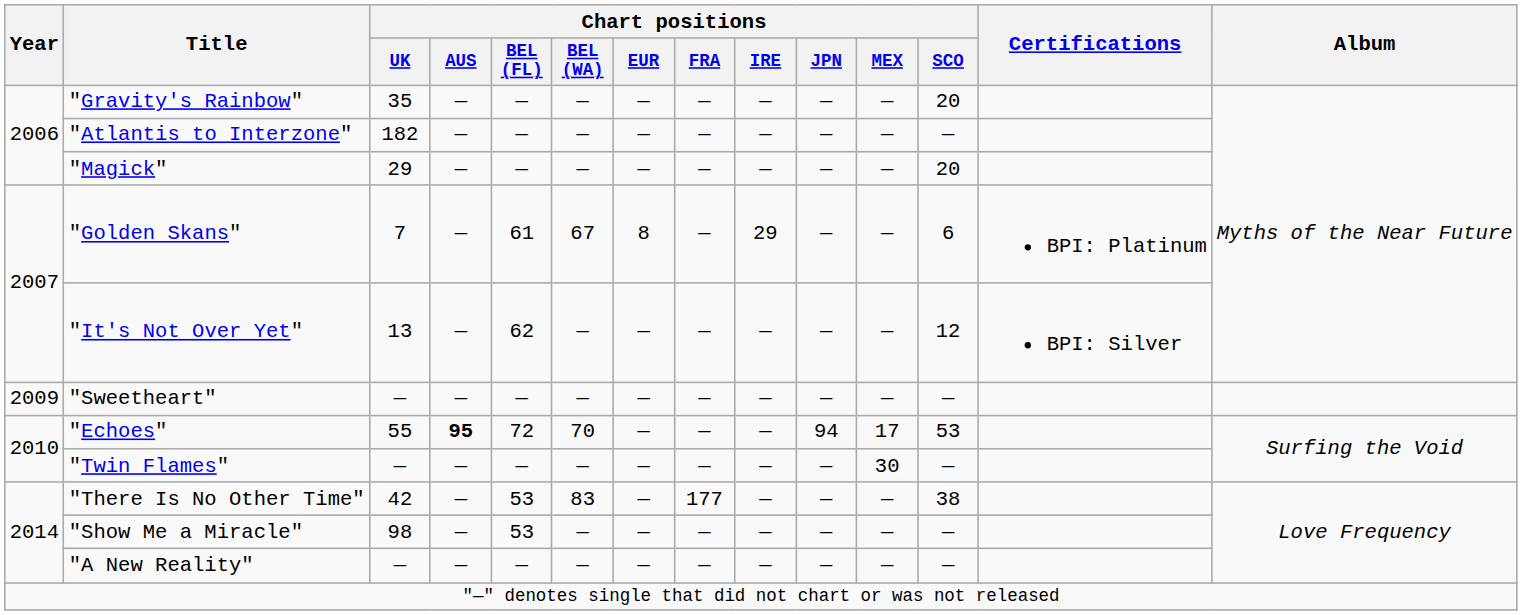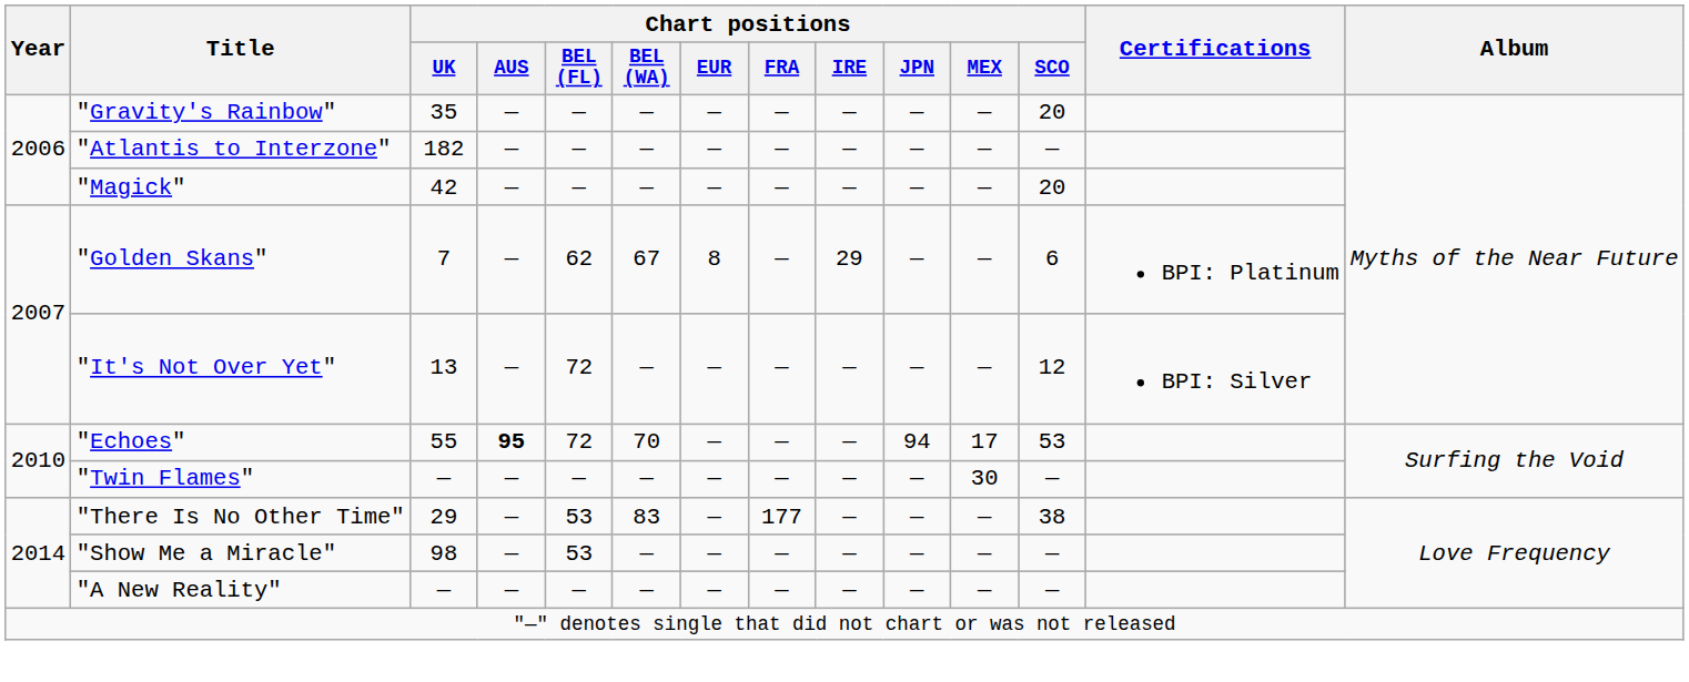"Magick" | Chart positions / UK: 29 -> 42
"Golden Skans" | Chart positions / BEL (FL): 61 -> 62
"It's Not Over Yet" | Chart positions / BEL (FL): 62 -> 72
- row: 2009 | "Sweetheart" | — | — | — | — | — | — | — | — | — | —
"There Is No Other Time" | Chart positions / UK: 42 -> 29
